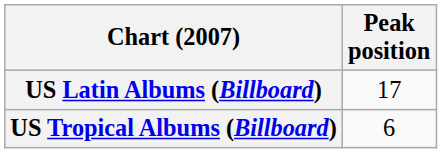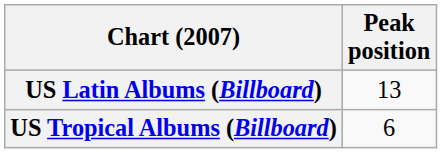US Latin Albums (Billboard) | Peak position: 17 -> 13
